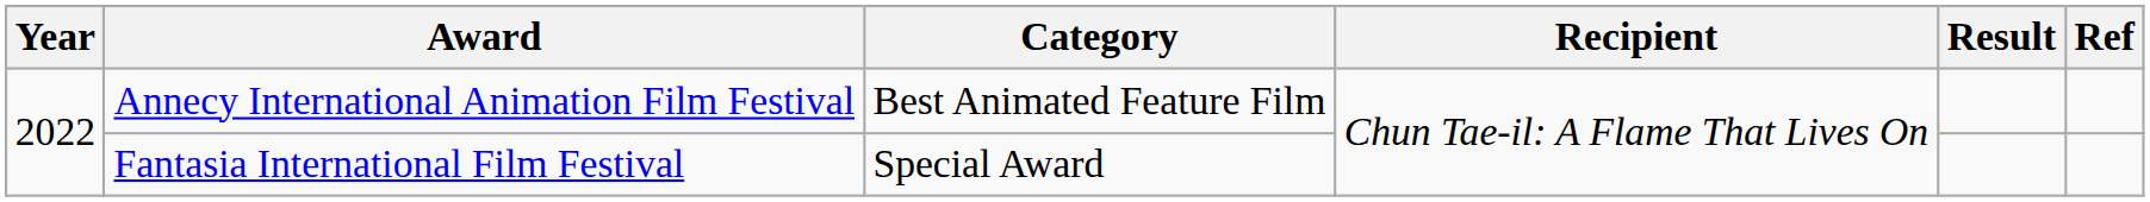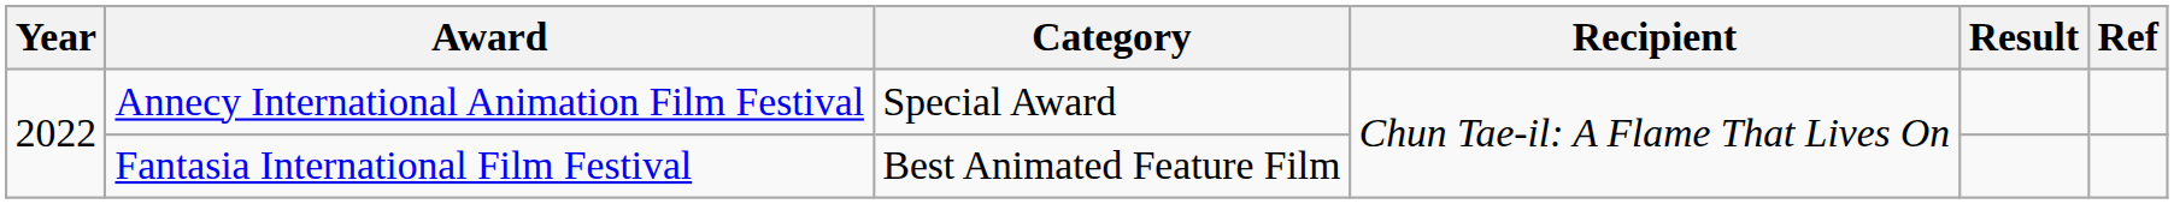Annecy International Animation Film Festival | Category: Best Animated Feature Film -> Special Award
Fantasia International Film Festival | Category: Special Award -> Best Animated Feature Film
